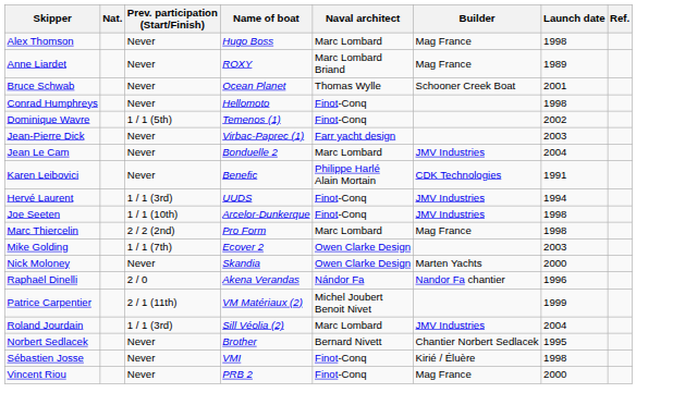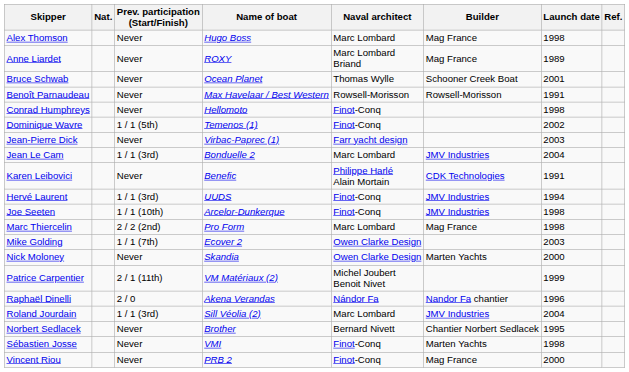+ row: Benoît Parnaudeau | Never | Max Havelaar / Best Western | Rowsell-Morisson | Rowsell-Morisson | 1991
Jean Le Cam | Prev. participation (Start/Finish): Never -> 1 / 1 (3rd)
rows swapped: Patrice Carpentier <-> Raphaël Dinelli
Sébastien Josse | Builder: Kirié / Éluère -> Marten Yachts
